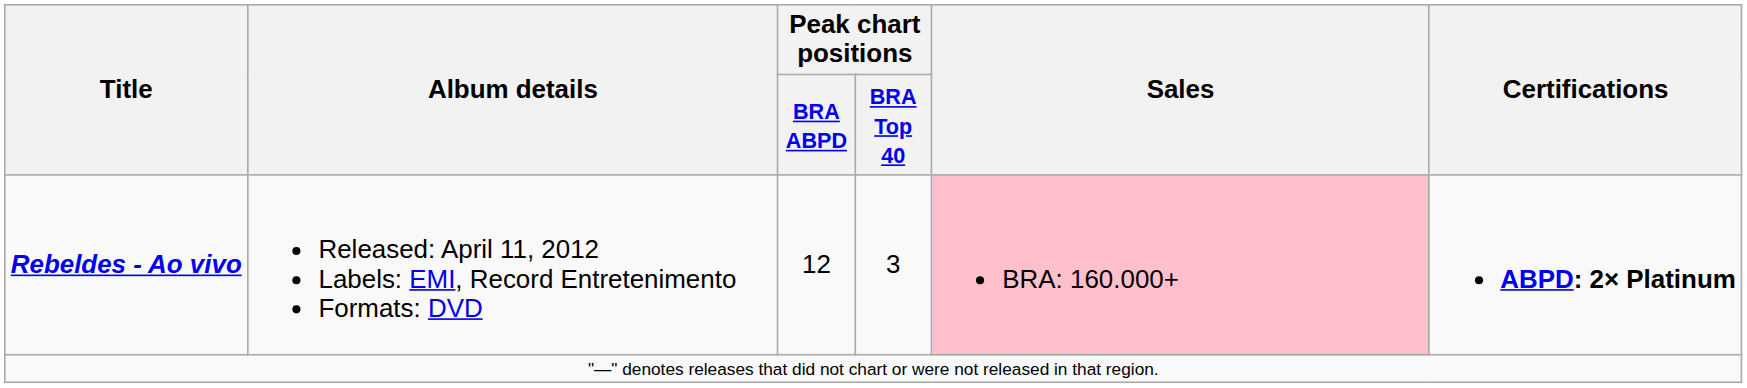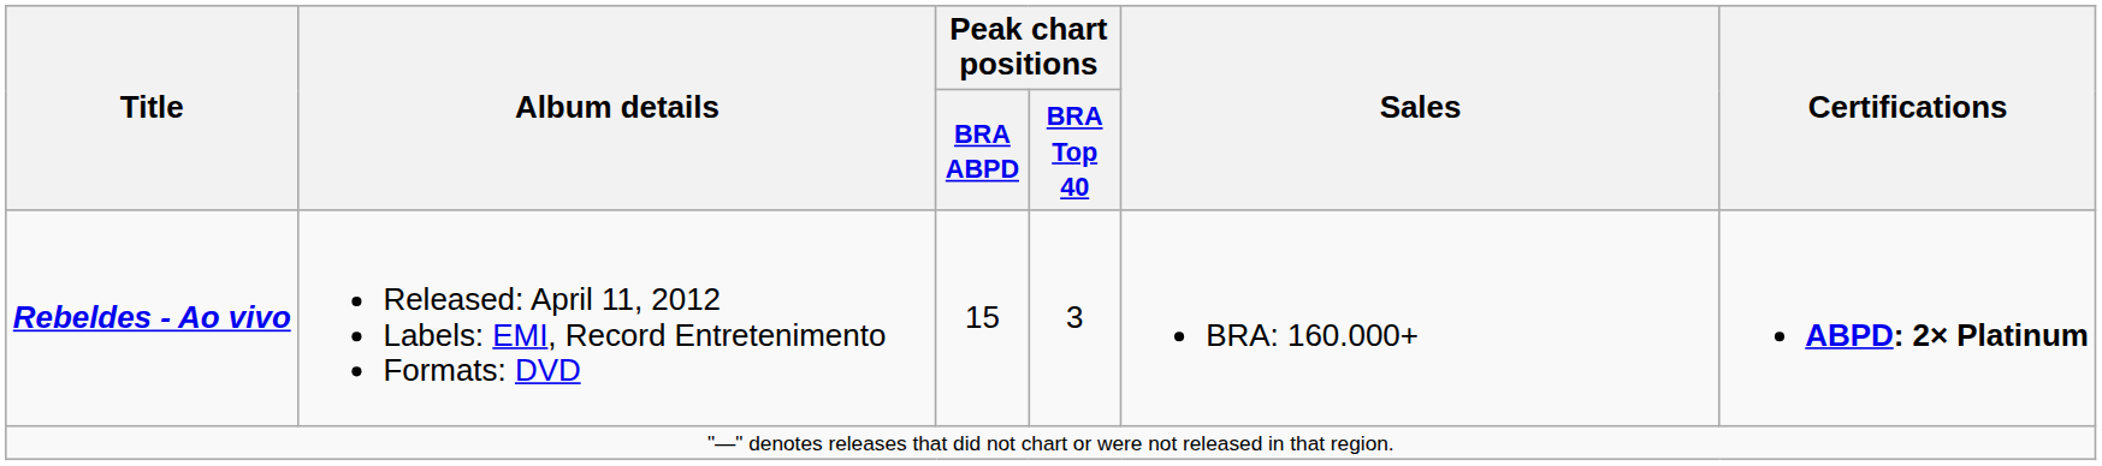Rebeldes - Ao vivo | Peak chart positions / BRA ABPD: 12 -> 15
Rebeldes - Ao vivo | Sales: pink background -> no background
